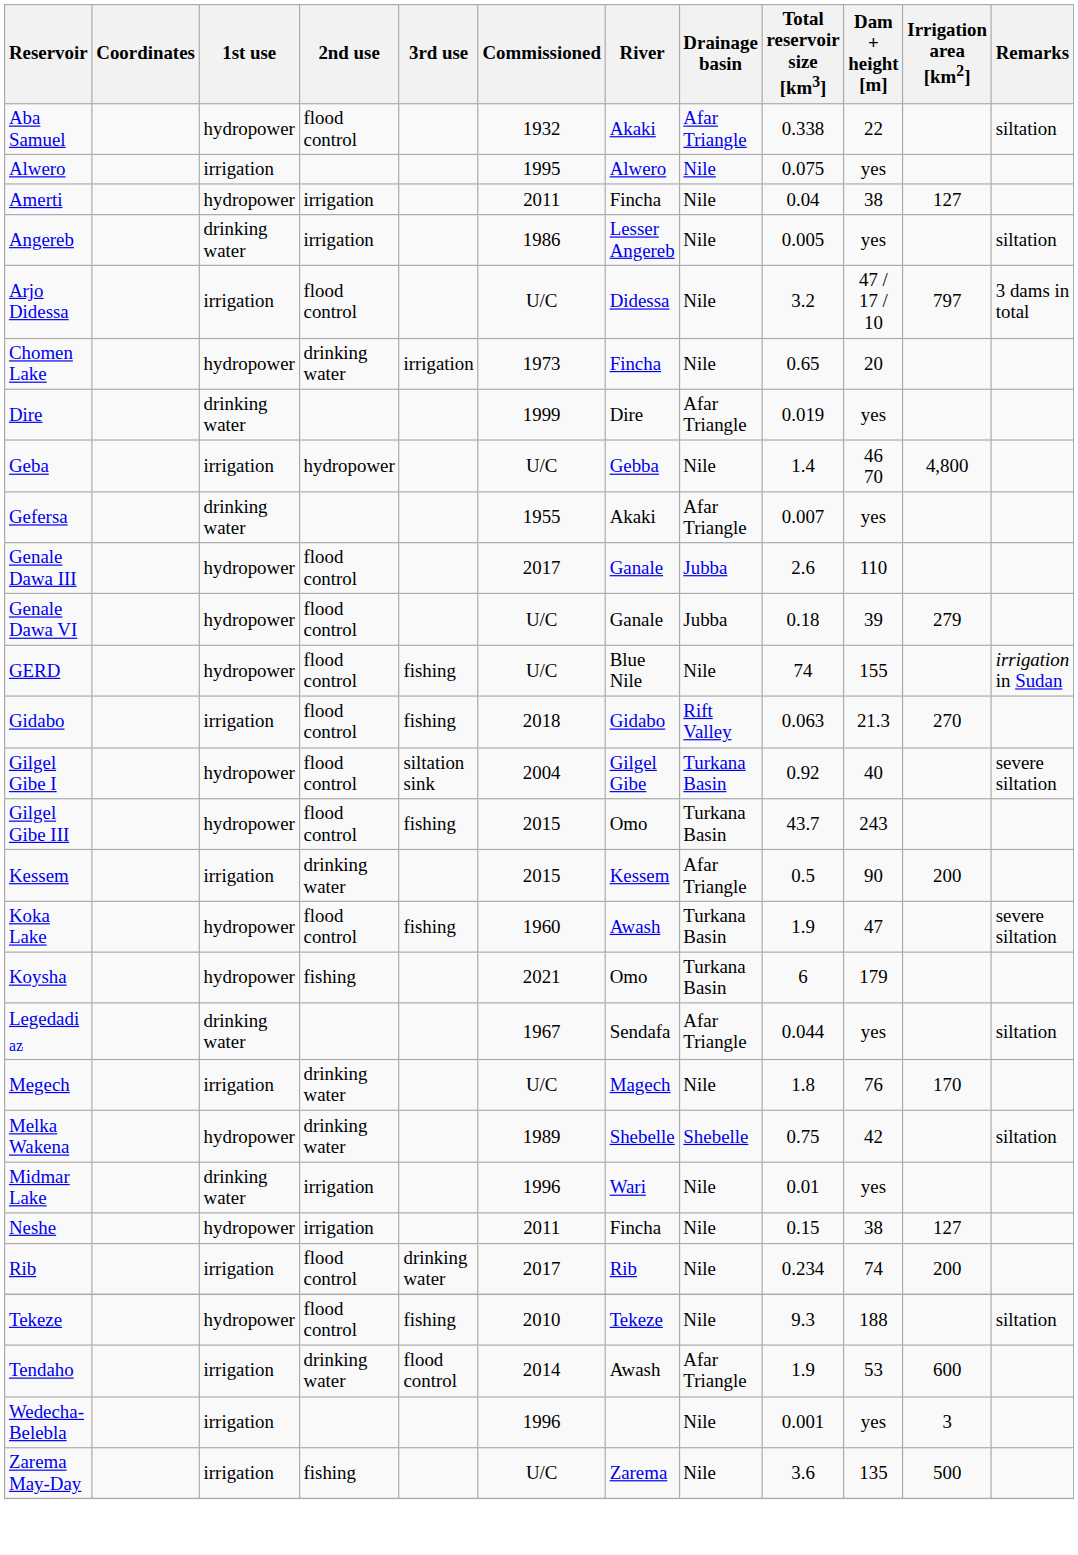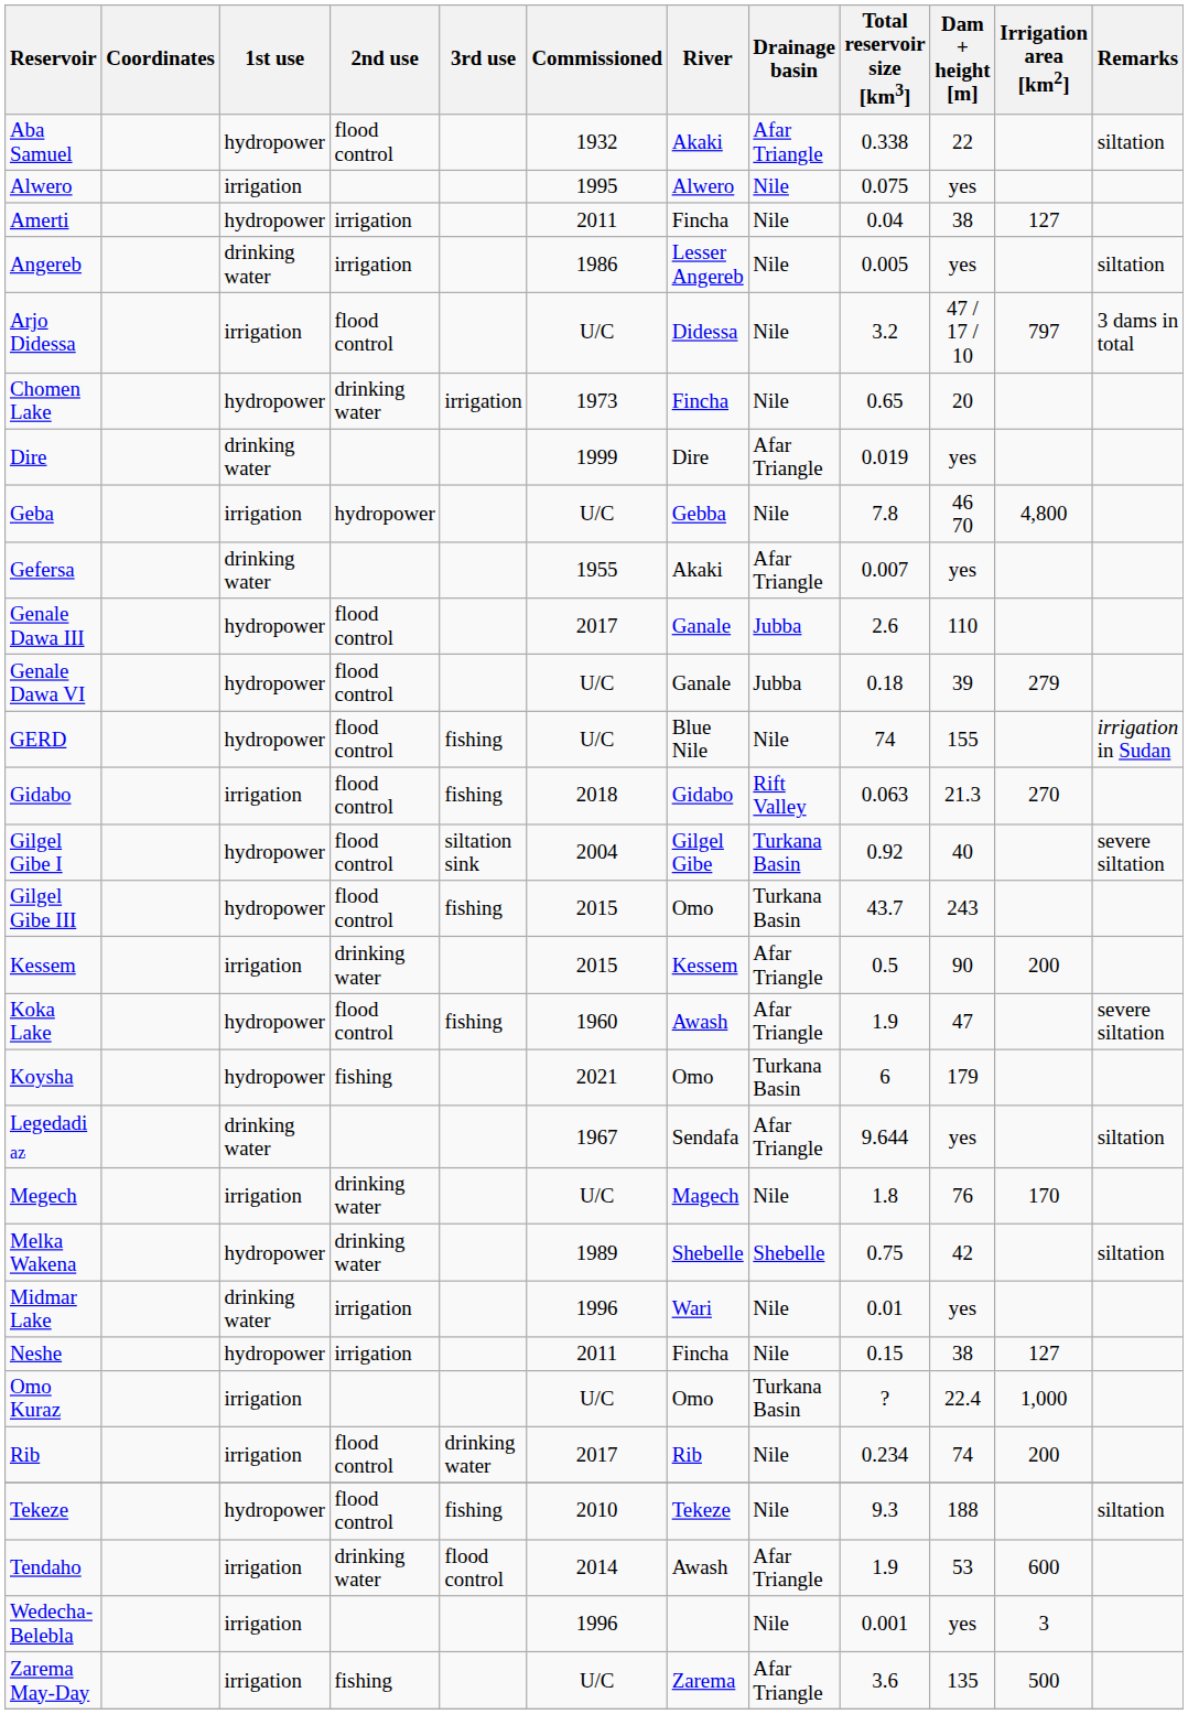Geba | Total reservoir size [km3]: 1.4 -> 7.8
Koka Lake | Drainage basin: Turkana Basin -> Afar Triangle
Legedadi az | Total reservoir size [km3]: 0.044 -> 9.644
+ row: Omo Kuraz | irrigation | U/C | Omo | Turkana Basin | ? | 22.4 | 1,000
Zarema May-Day | Drainage basin: Nile -> Afar Triangle
